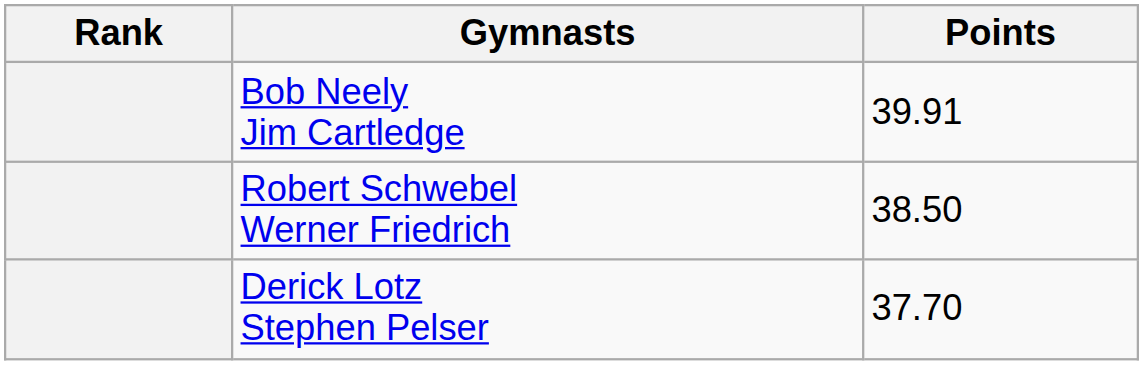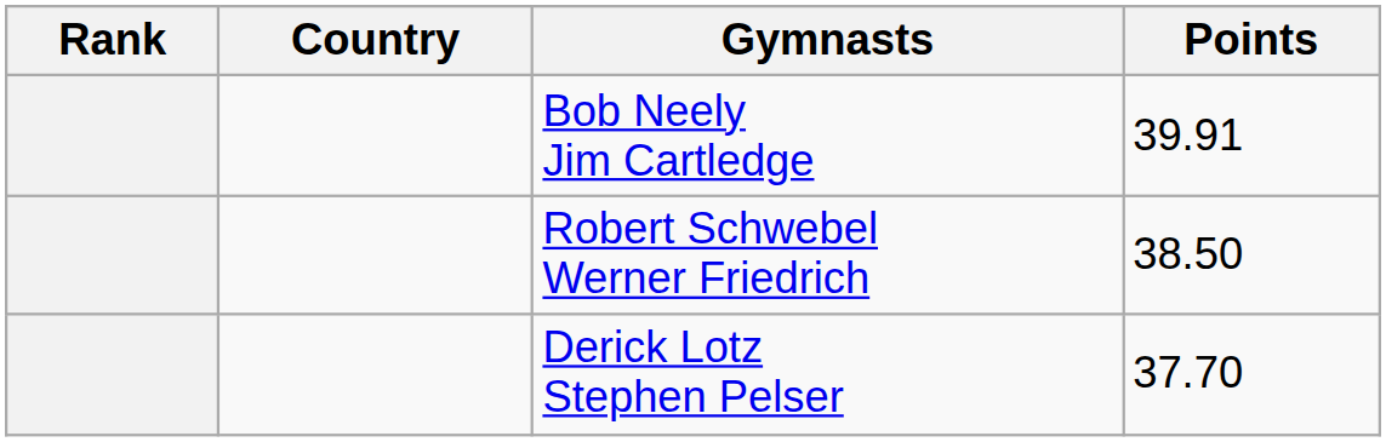+ column: Country
